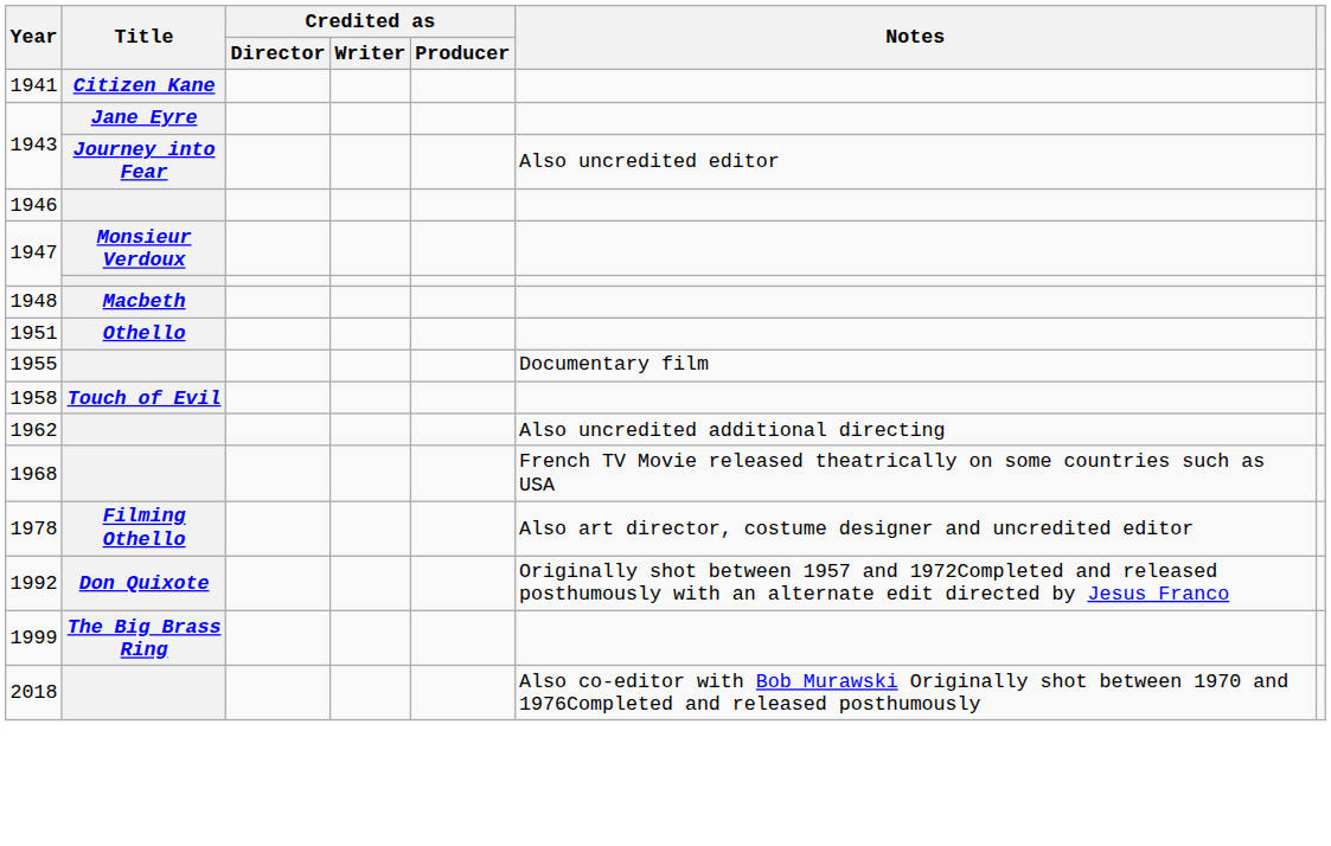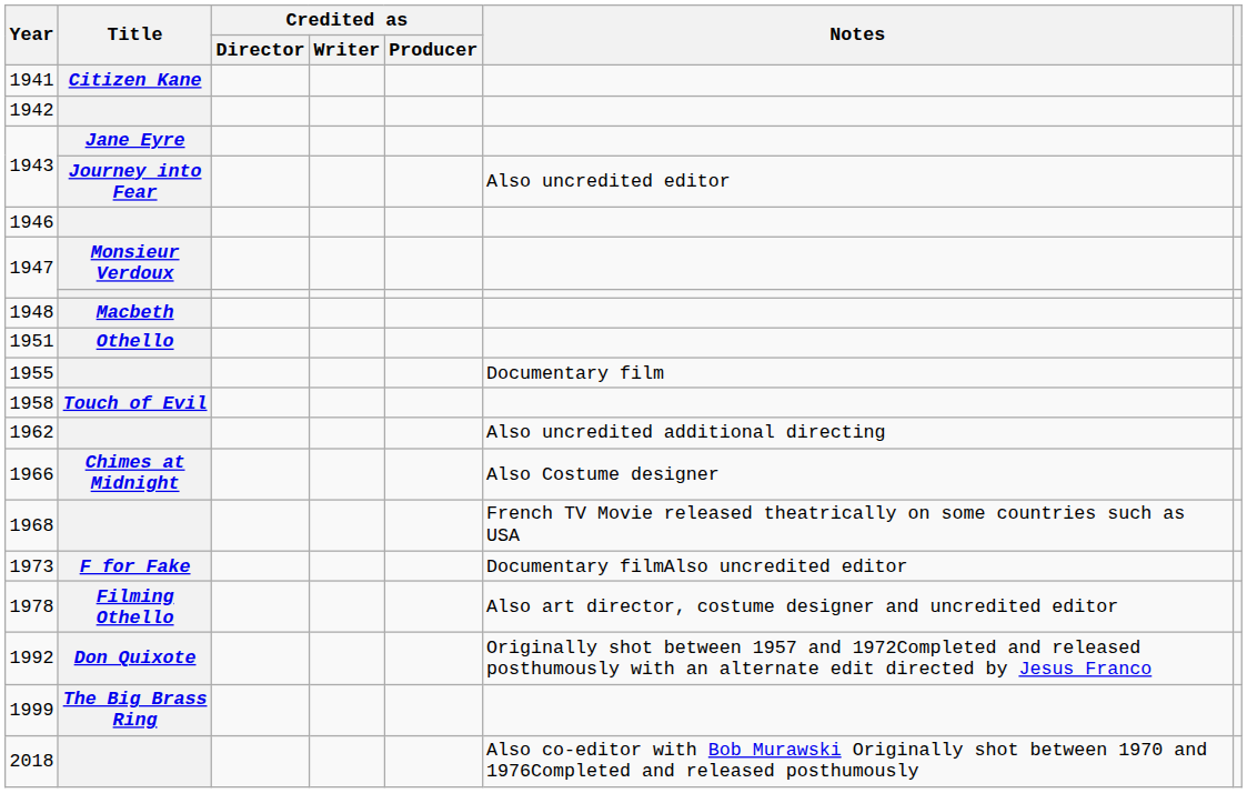+ row: 1942
+ row: 1966 | Chimes at Midnight | Also Costume designer
+ row: 1973 | F for Fake | Documentary filmAlso uncredited editor
